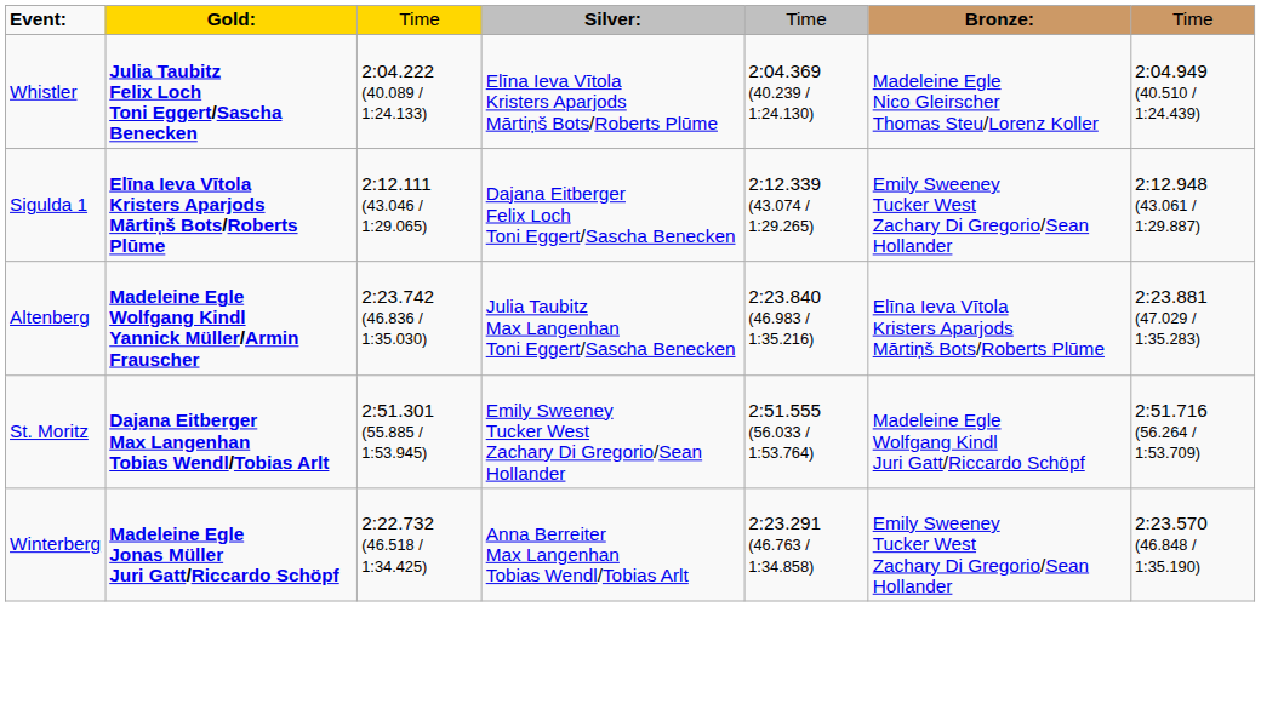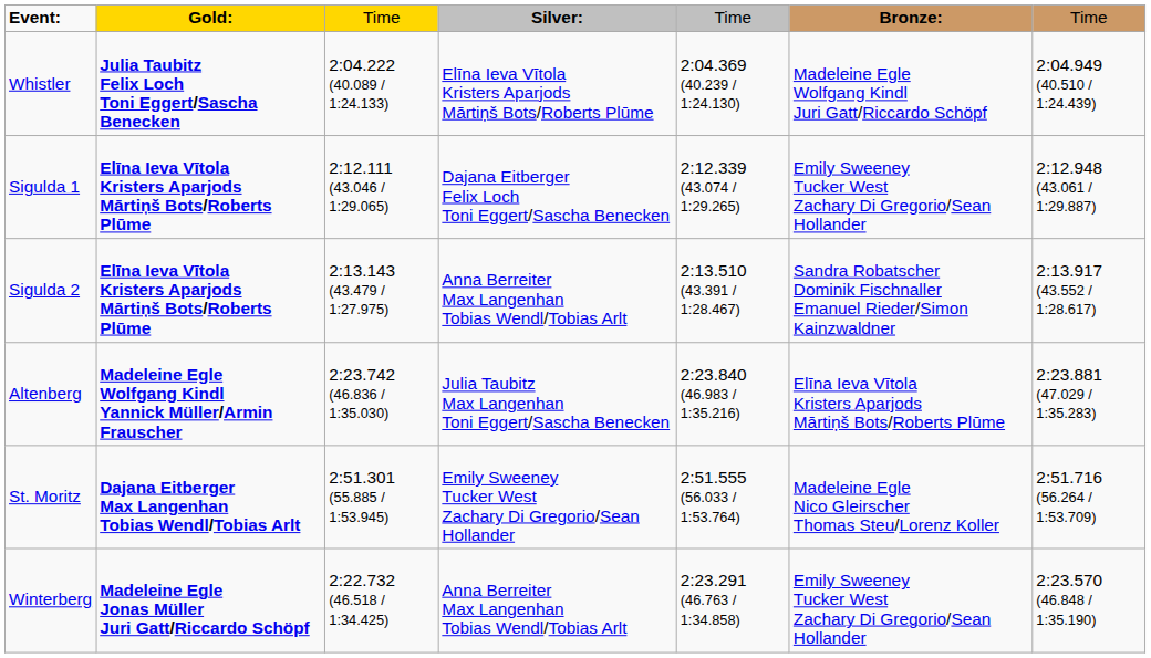Whistler | column 6: Madeleine Egle Nico Gleirscher Thomas Steu/Lorenz Koller -> Madeleine Egle Wolfgang Kindl Juri Gatt/Riccardo Schöpf
+ row: Sigulda 2 | Elīna Ieva Vītola Kristers Aparjods Mārtiņš Bots/Roberts Plūme | 2:13.143 (43.479 / 1:27.975) | Anna Berreiter Max Langenhan Tobias Wendl/Tobias Arlt | 2:13.510 (43.391 / 1:28.467) | Sandra Robatscher Dominik Fischnaller Emanuel Rieder/Simon Kainzwaldner | 2:13.917 (43.552 / 1:28.617)
St. Moritz | column 6: Madeleine Egle Wolfgang Kindl Juri Gatt/Riccardo Schöpf -> Madeleine Egle Nico Gleirscher Thomas Steu/Lorenz Koller
